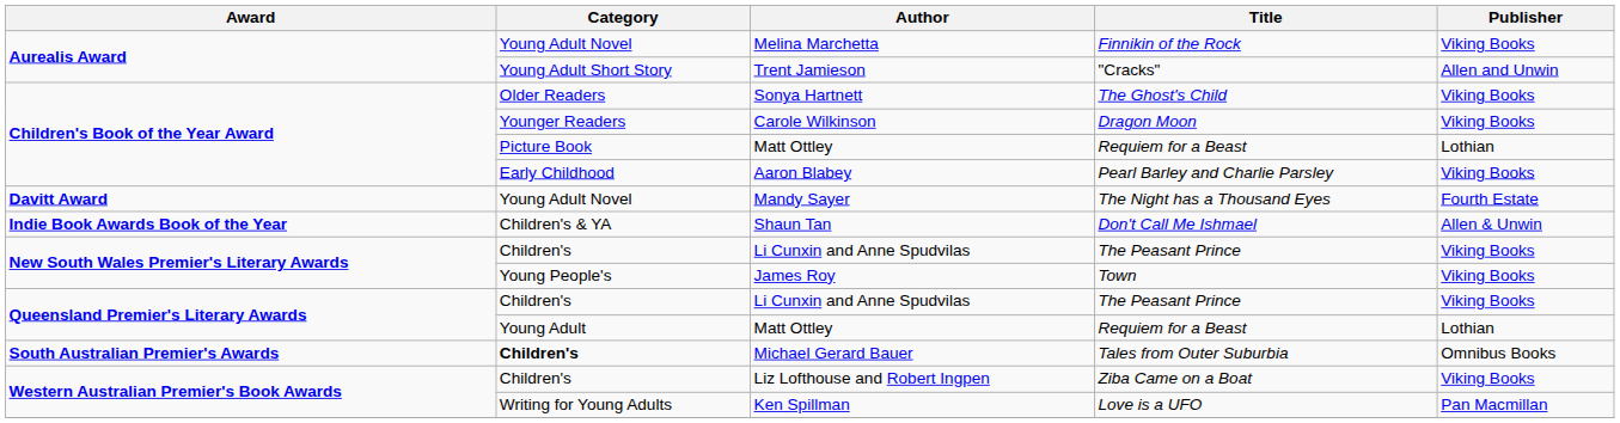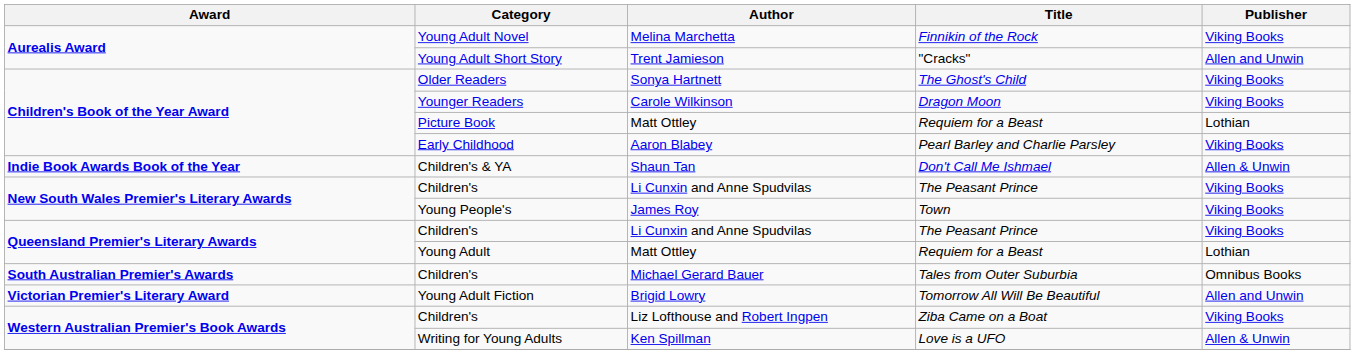- row: Davitt Award | Young Adult Novel | Mandy Sayer | The Night has a Thousand Eyes | Fourth Estate
Michael Gerard Bauer | Category: bold -> normal
+ row: Victorian Premier's Literary Award | Young Adult Fiction | Brigid Lowry | Tomorrow All Will Be Beautiful | Allen and Unwin
Ken Spillman | Publisher: Pan Macmillan -> Allen & Unwin
